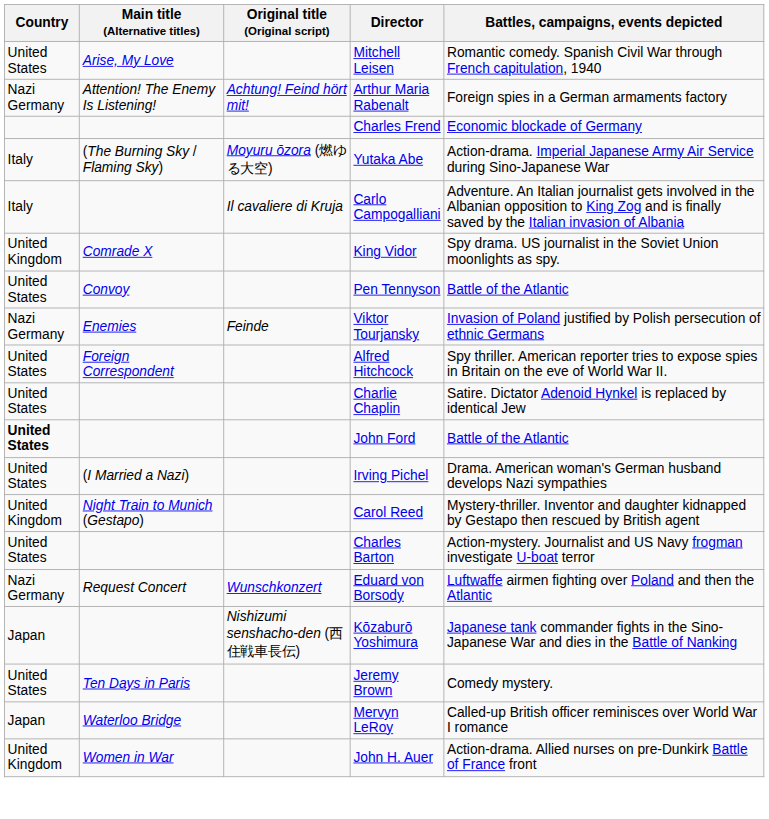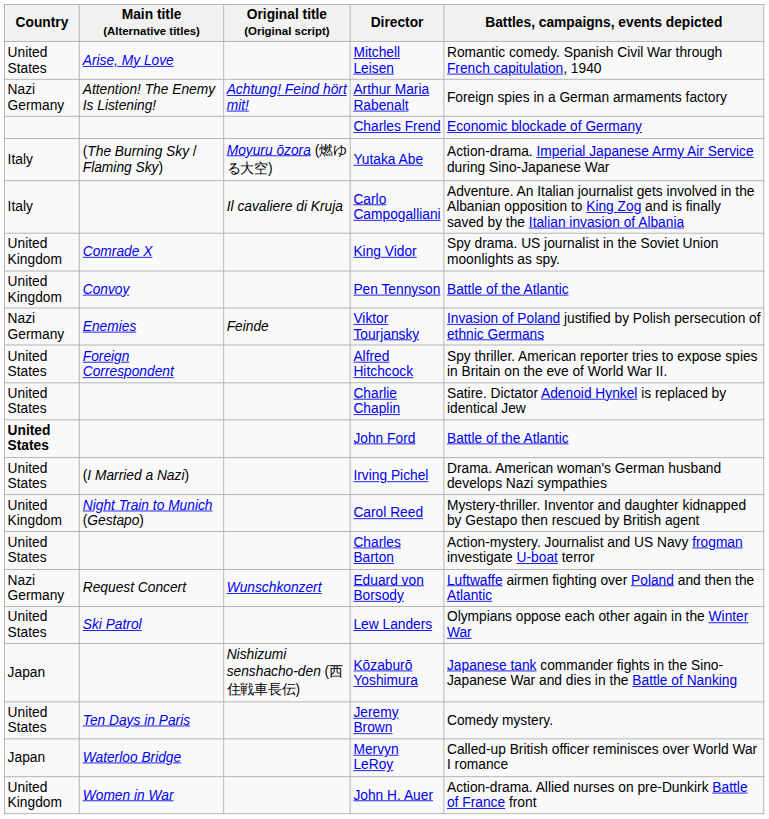Pen Tennyson | Country: United States -> United Kingdom
+ row: United States | Ski Patrol | Lew Landers | Olympians oppose each other again in the Winter War
